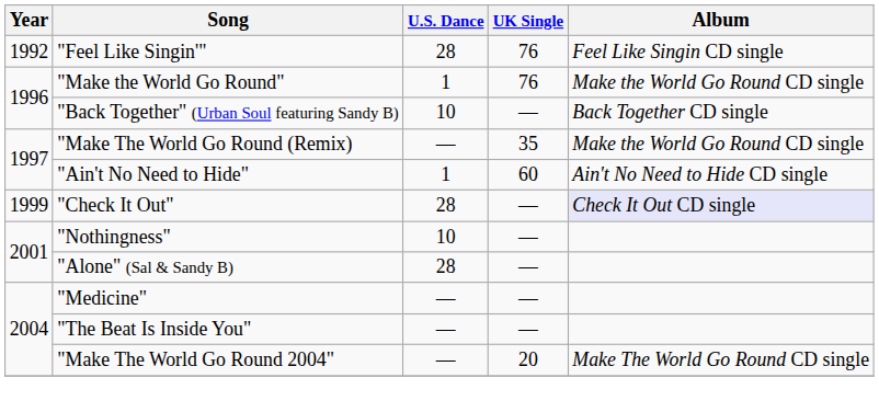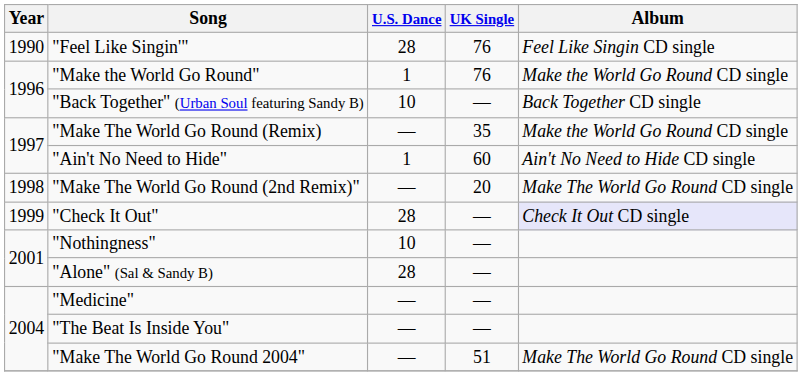"Feel Like Singin'" | Year: 1992 -> 1990
+ row: 1998 | "Make The World Go Round (2nd Remix)" | — | 20 | Make The World Go Round CD single
"Make The World Go Round 2004" | UK Single: 20 -> 51
